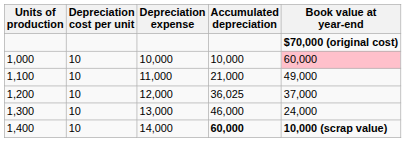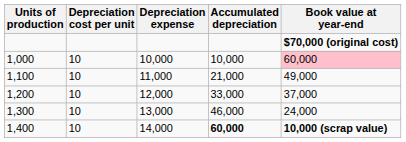1,200 | Accumulated depreciation: 36,025 -> 33,000
